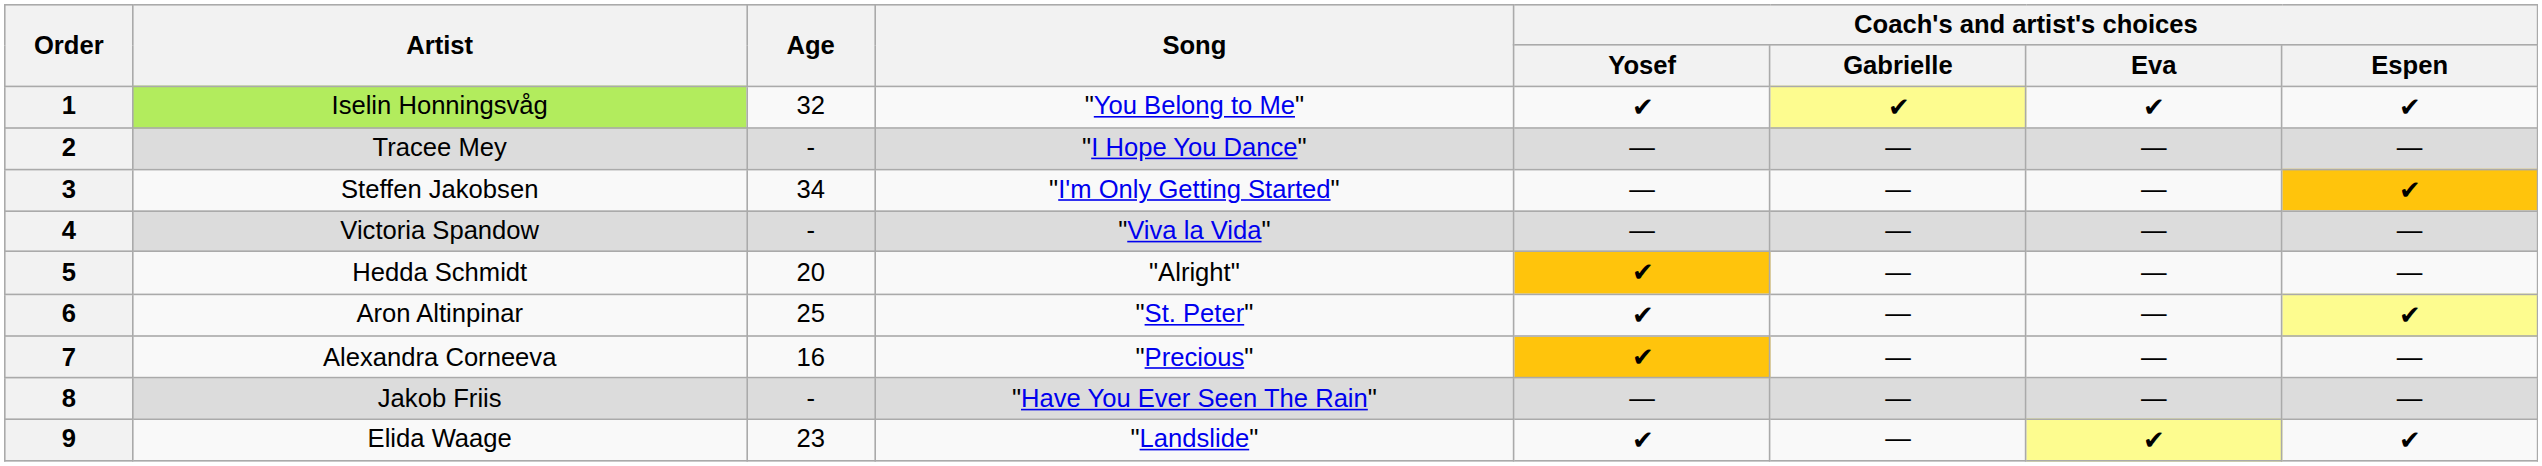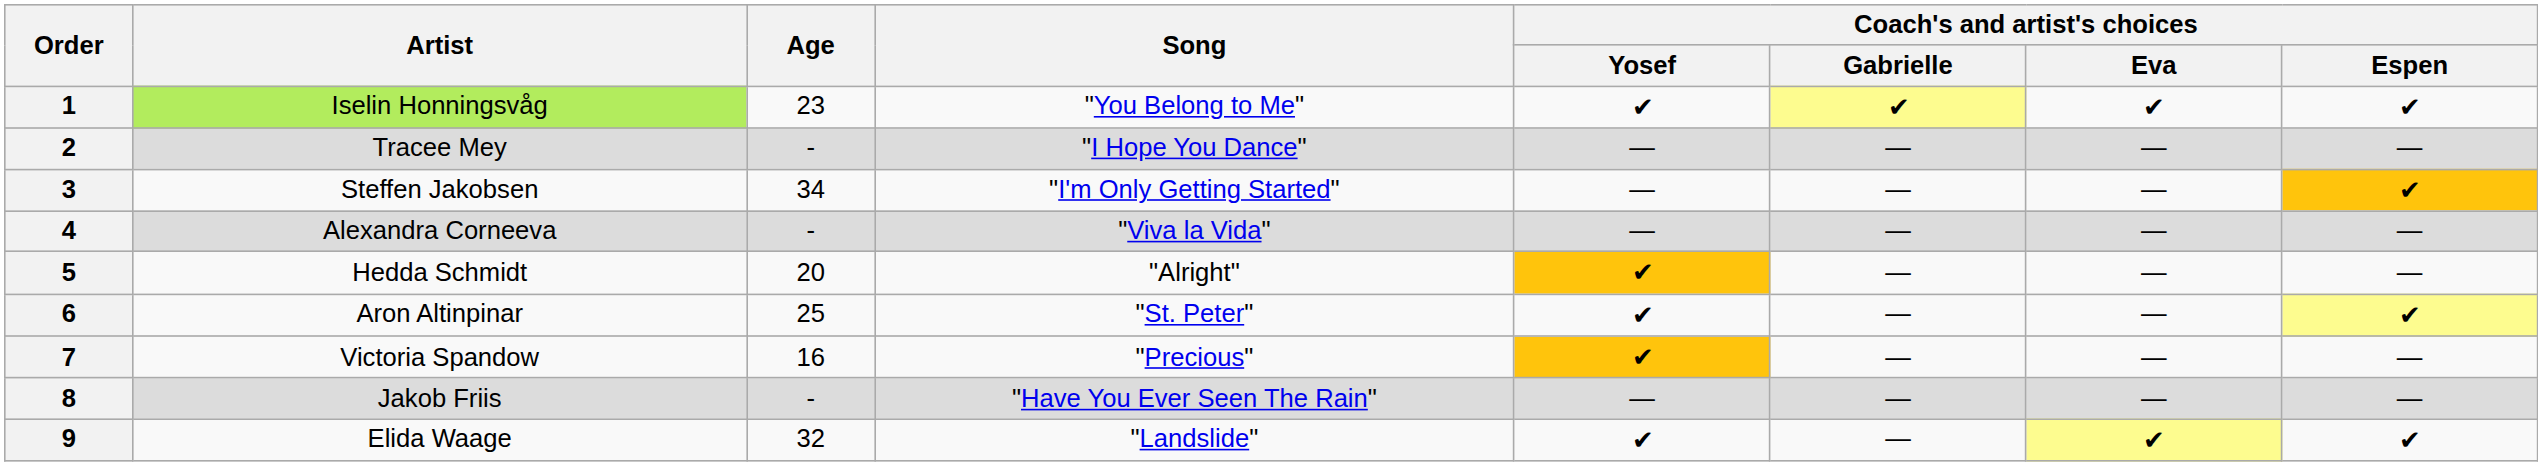1 | Age: 32 -> 23
4 | Artist: Victoria Spandow -> Alexandra Corneeva
7 | Artist: Alexandra Corneeva -> Victoria Spandow
9 | Age: 23 -> 32
